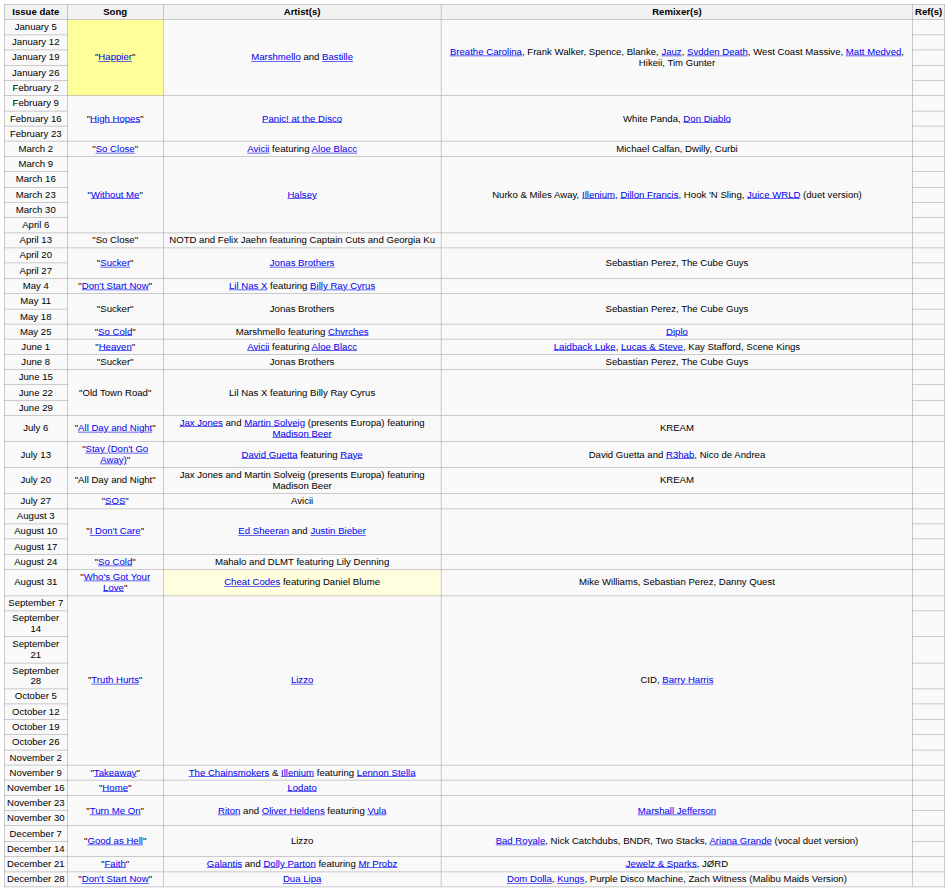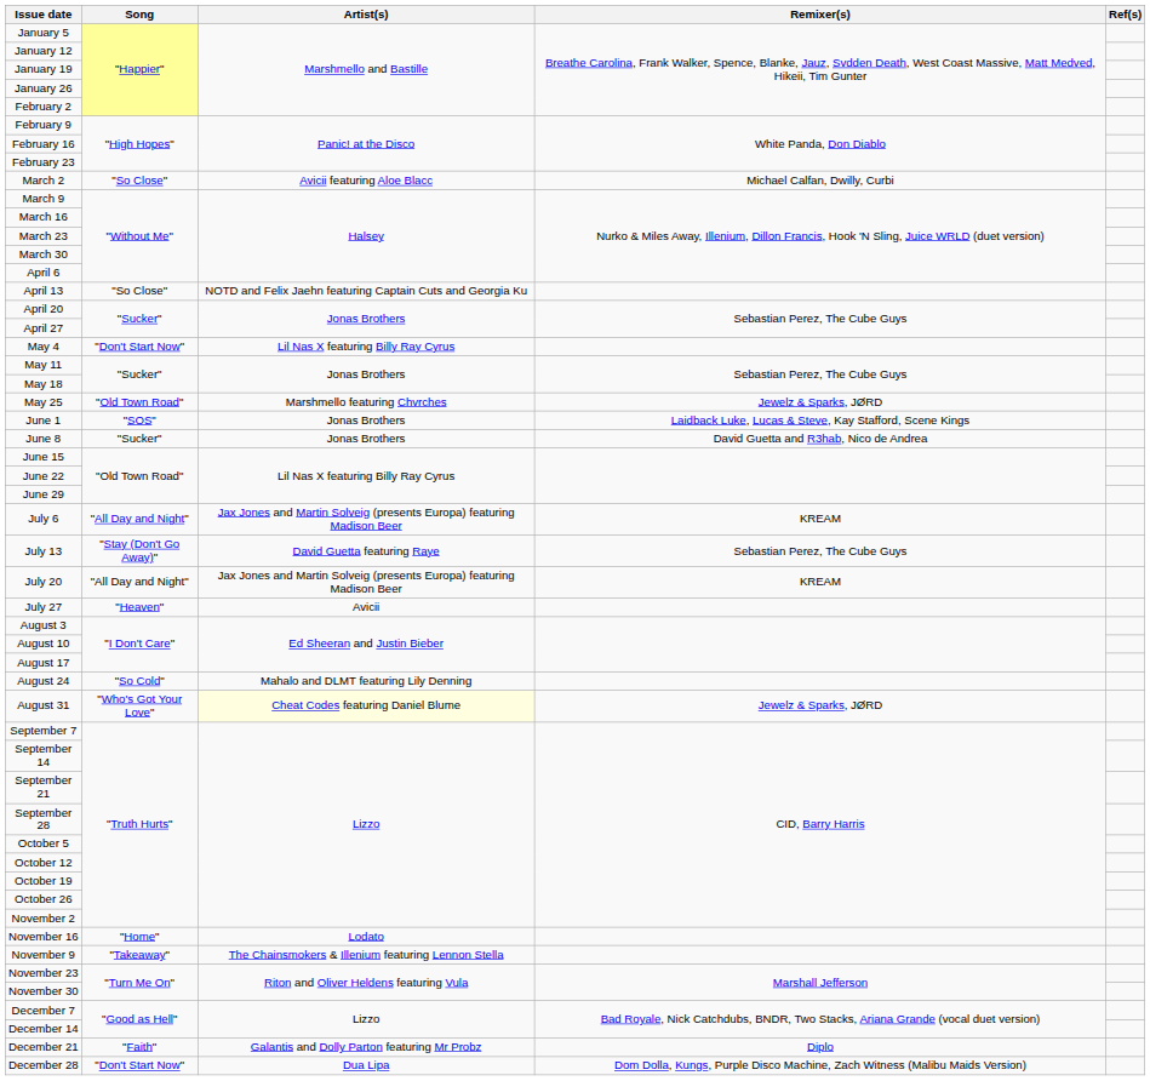May 25 | Song: "So Cold" -> "Old Town Road"
May 25 | Remixer(s): Diplo -> Jewelz & Sparks, JØRD
June 1 | Song: "Heaven" -> "SOS"
June 1 | Artist(s): Avicii featuring Aloe Blacc -> Jonas Brothers
June 8 | Remixer(s): Sebastian Perez, The Cube Guys -> David Guetta and R3hab, Nico de Andrea
July 13 | Remixer(s): David Guetta and R3hab, Nico de Andrea -> Sebastian Perez, The Cube Guys
July 27 | Song: "SOS" -> "Heaven"
August 31 | Remixer(s): Mike Williams, Sebastian Perez, Danny Quest -> Jewelz & Sparks, JØRD
rows swapped: November 9 <-> November 16
December 21 | Remixer(s): Jewelz & Sparks, JØRD -> Diplo
